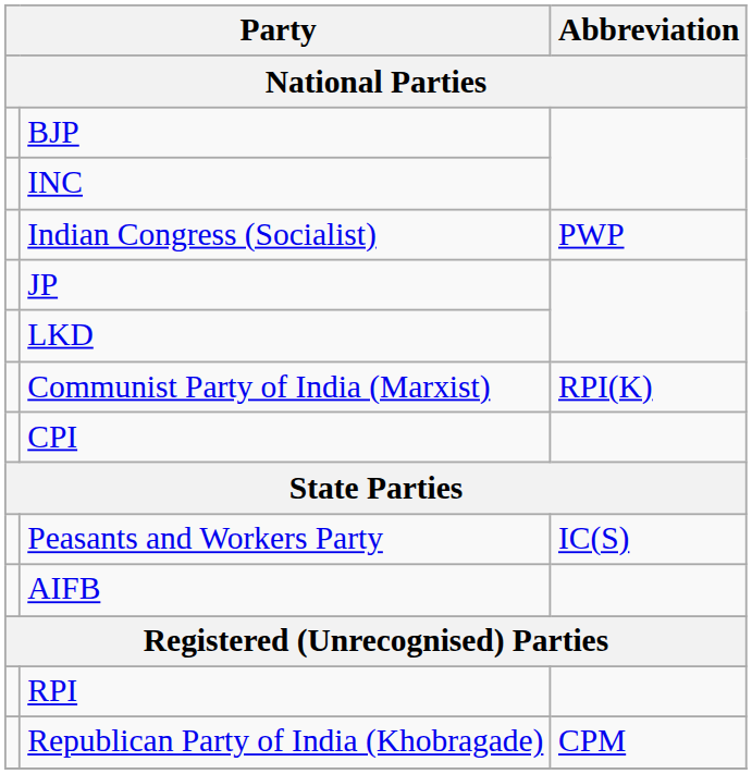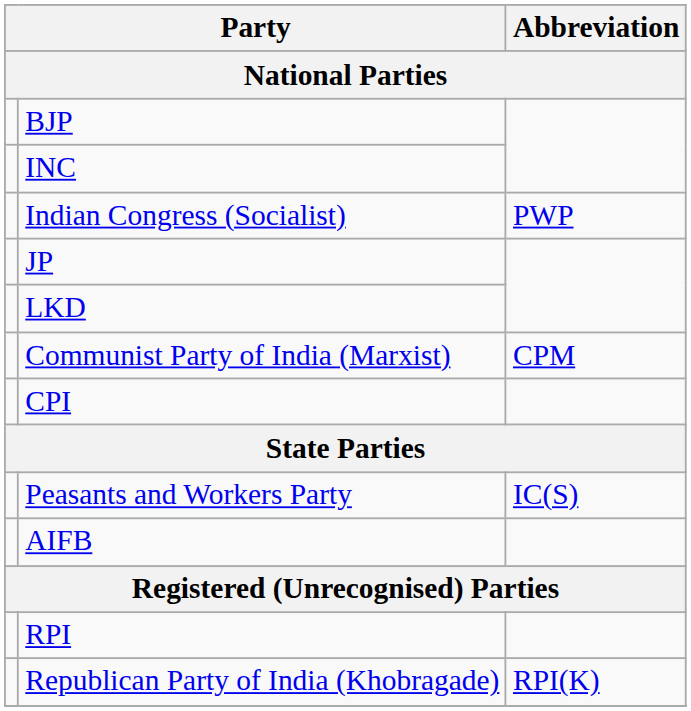Communist Party of India (Marxist) | Abbreviation: RPI(K) -> CPM
Republican Party of India (Khobragade) | Abbreviation: CPM -> RPI(K)
